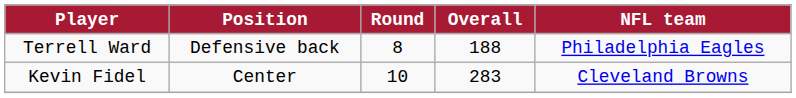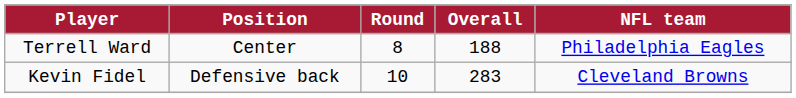Terrell Ward | Position: Defensive back -> Center
Kevin Fidel | Position: Center -> Defensive back
